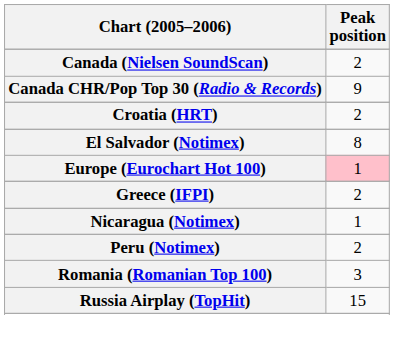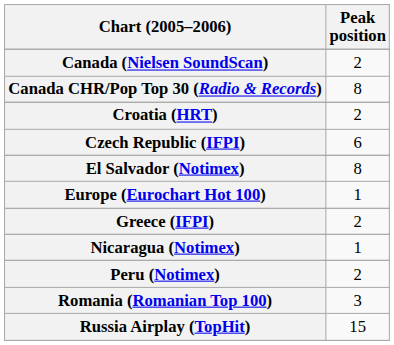Canada CHR/Pop Top 30 (Radio & Records) | Peak position: 9 -> 8
+ row: Czech Republic (IFPI) | 6
Europe (Eurochart Hot 100) | Peak position: pink background -> no background
